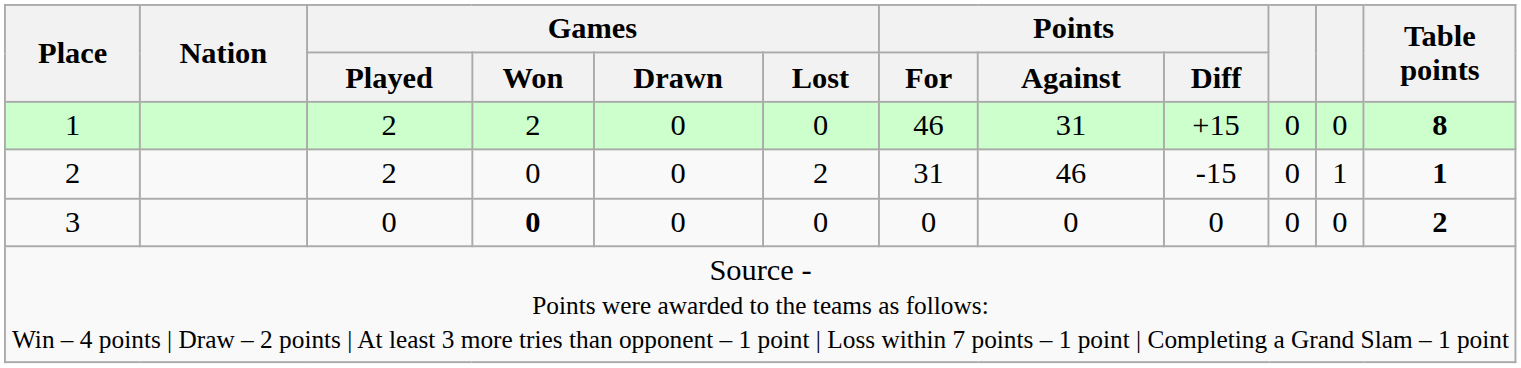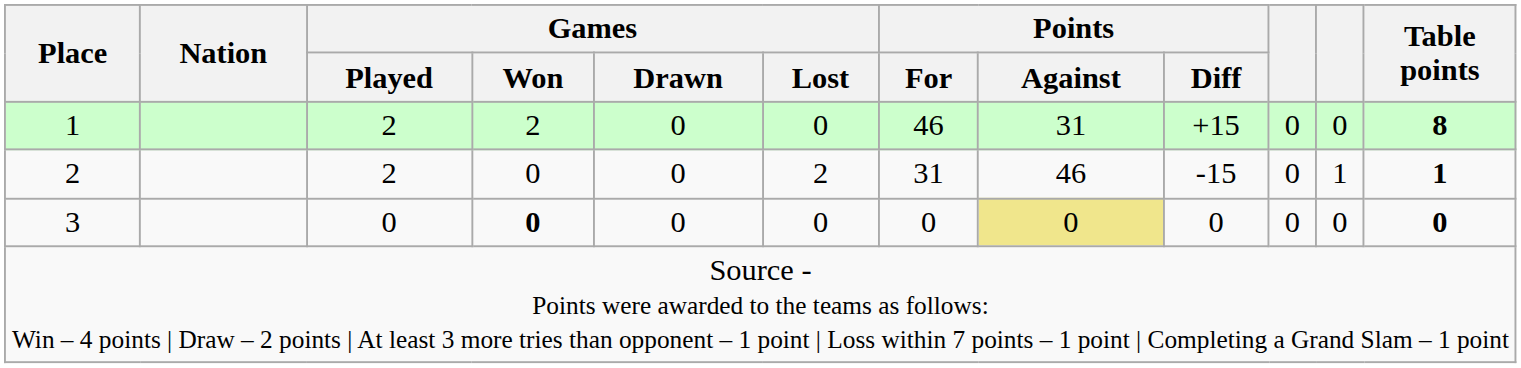3 | Points / Against: no background -> khaki background
3 | Table points: 2 -> 0
